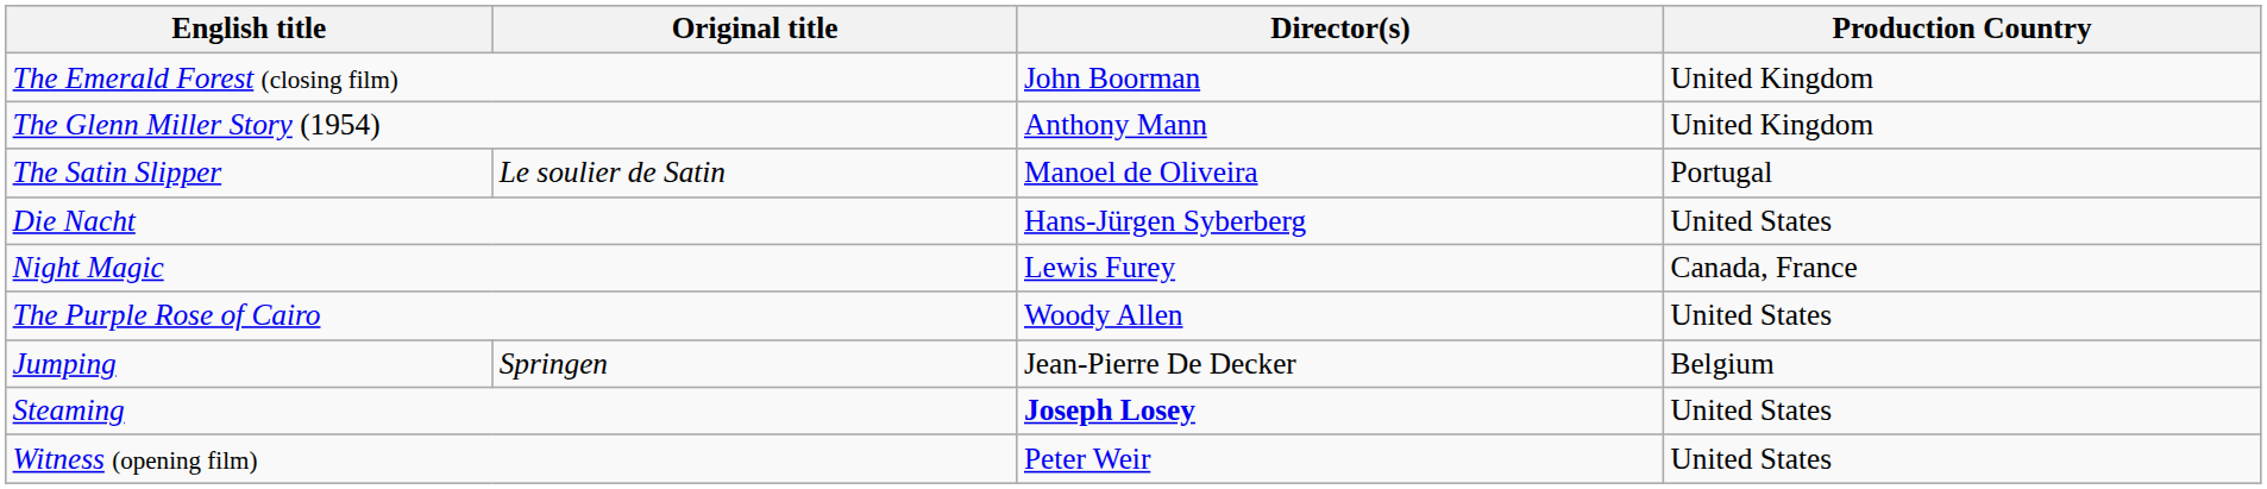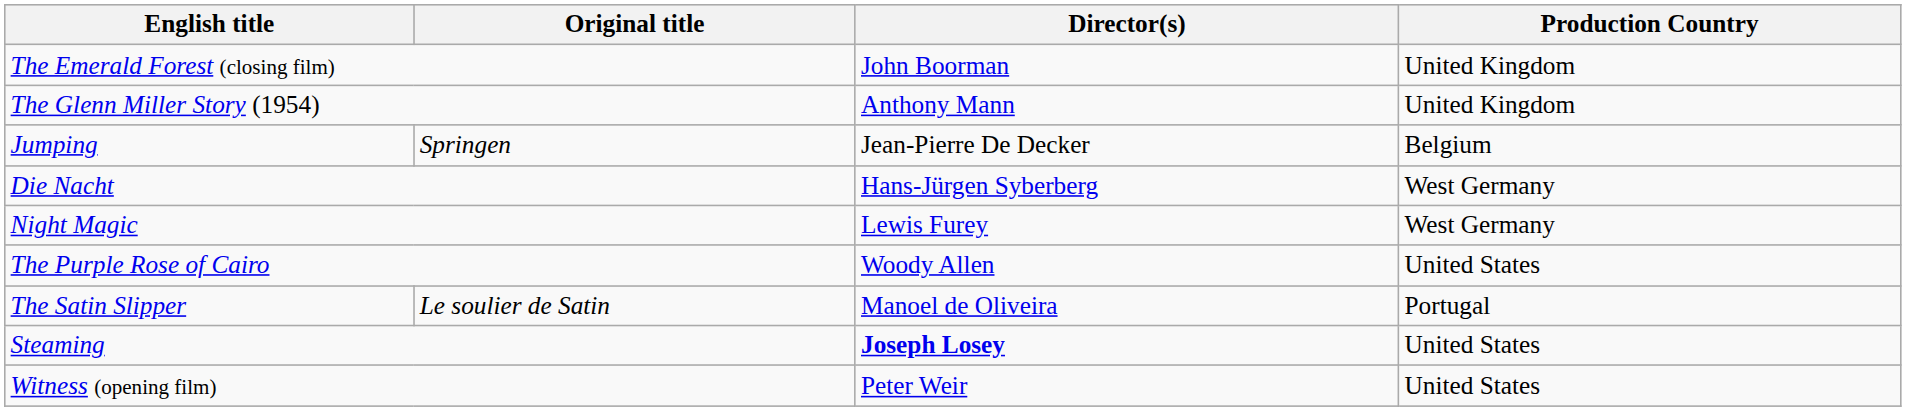rows swapped: Jumping <-> The Satin Slipper
Die Nacht | Production Country: United States -> West Germany
Night Magic | Production Country: Canada, France -> West Germany
